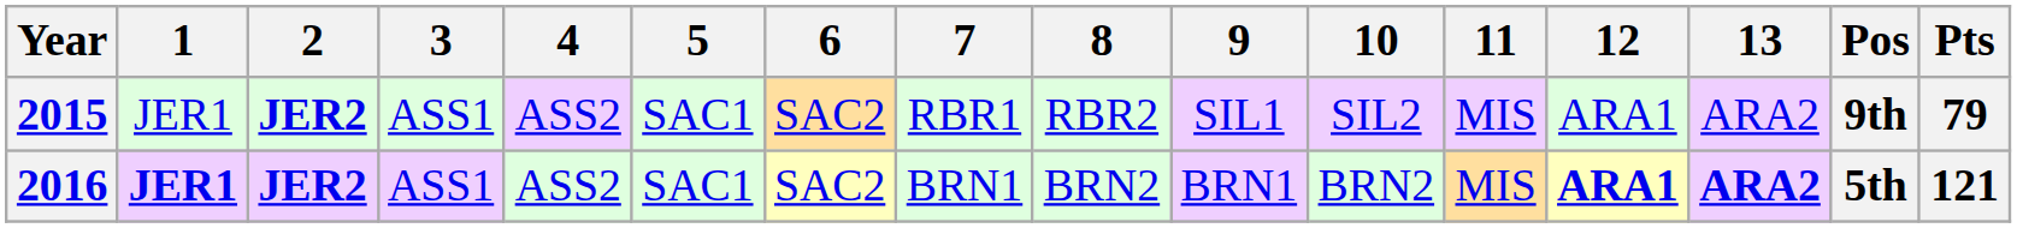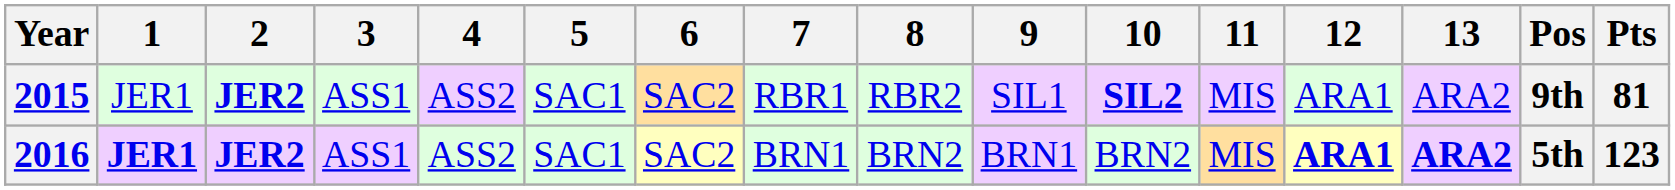2015 | 10: normal -> bold
2015 | Pts: 79 -> 81
2016 | Pts: 121 -> 123
